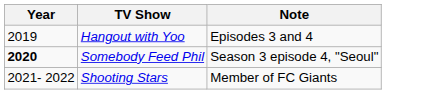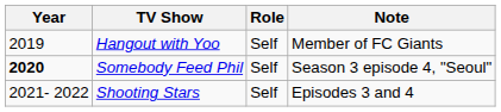+ column: Role | Self | Self | Self
Hangout with Yoo | Note: Episodes 3 and 4 -> Member of FC Giants
Shooting Stars | Note: Member of FC Giants -> Episodes 3 and 4
